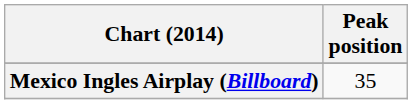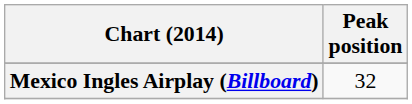Mexico Ingles Airplay (Billboard) | Peak position: 35 -> 32
